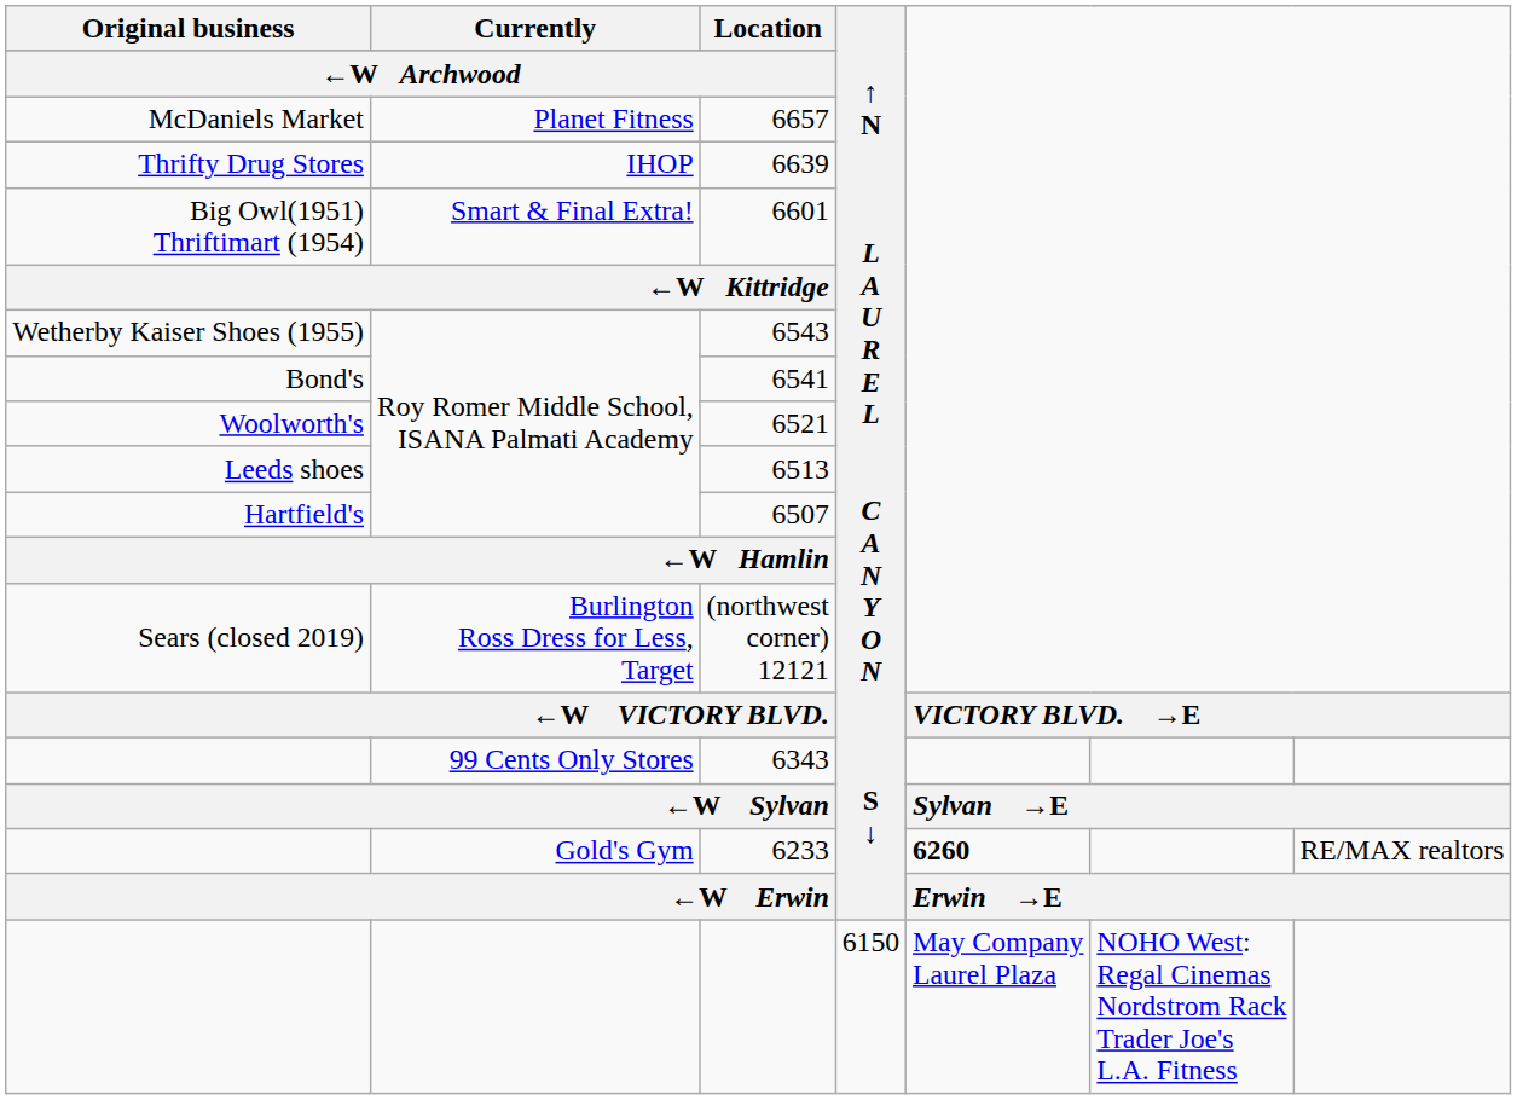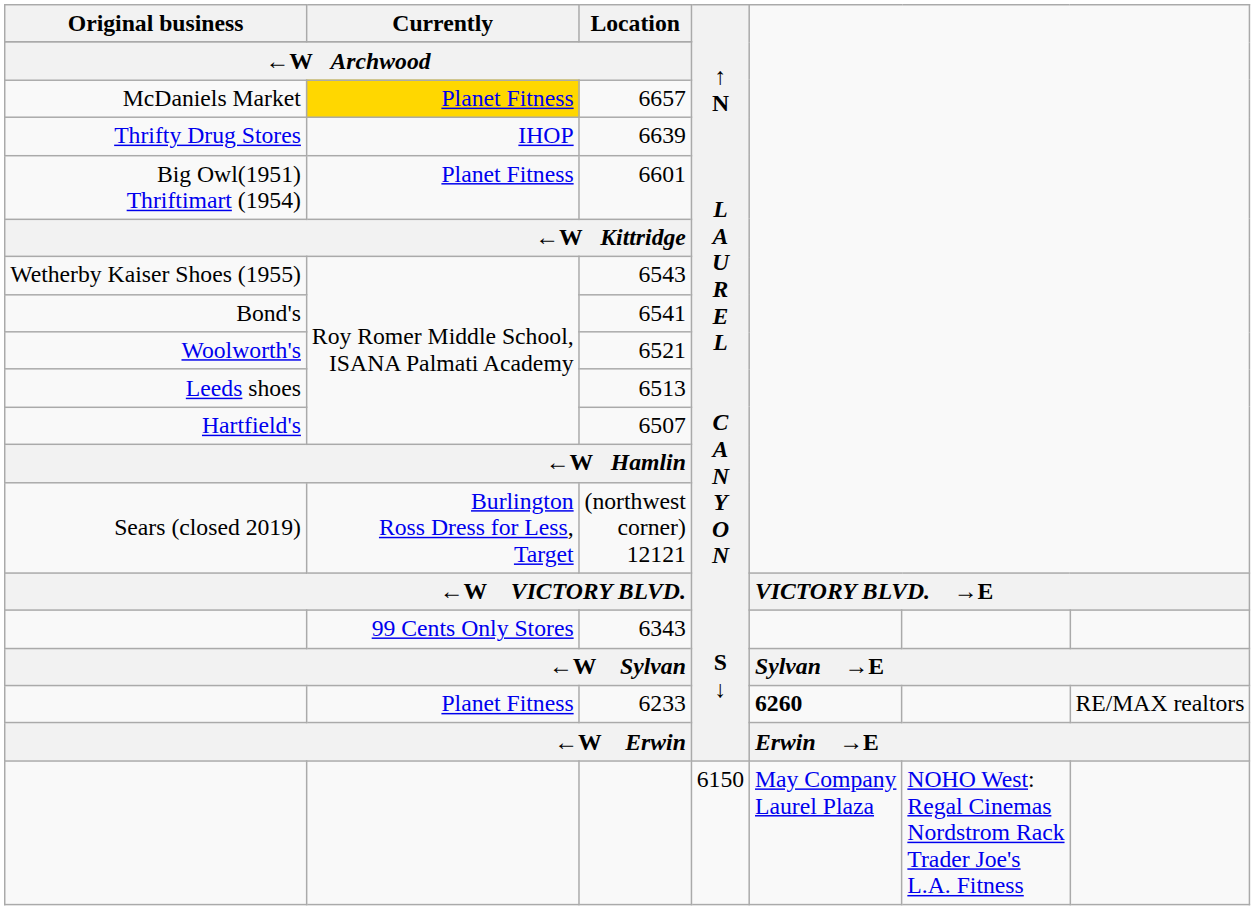6657 | Currently: no background -> gold background
6601 | Currently: Smart & Final Extra! -> Planet Fitness
6233 | Currently: Gold's Gym -> Planet Fitness
